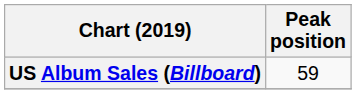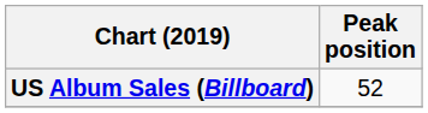US Album Sales (Billboard) | Peak position: 59 -> 52
